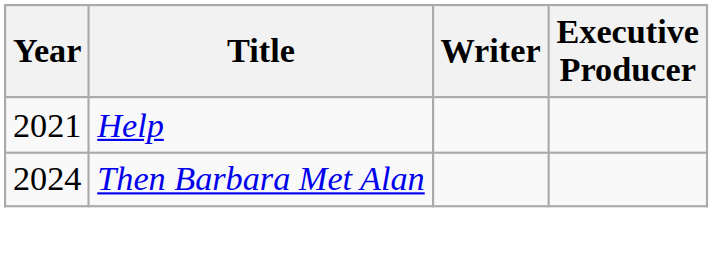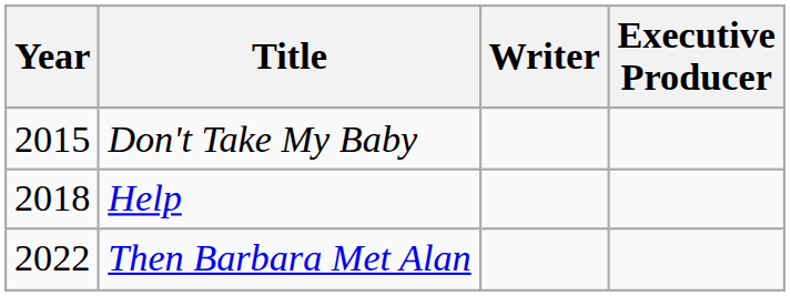+ row: 2015 | Don't Take My Baby
Help | Year: 2021 -> 2018
Then Barbara Met Alan | Year: 2024 -> 2022
